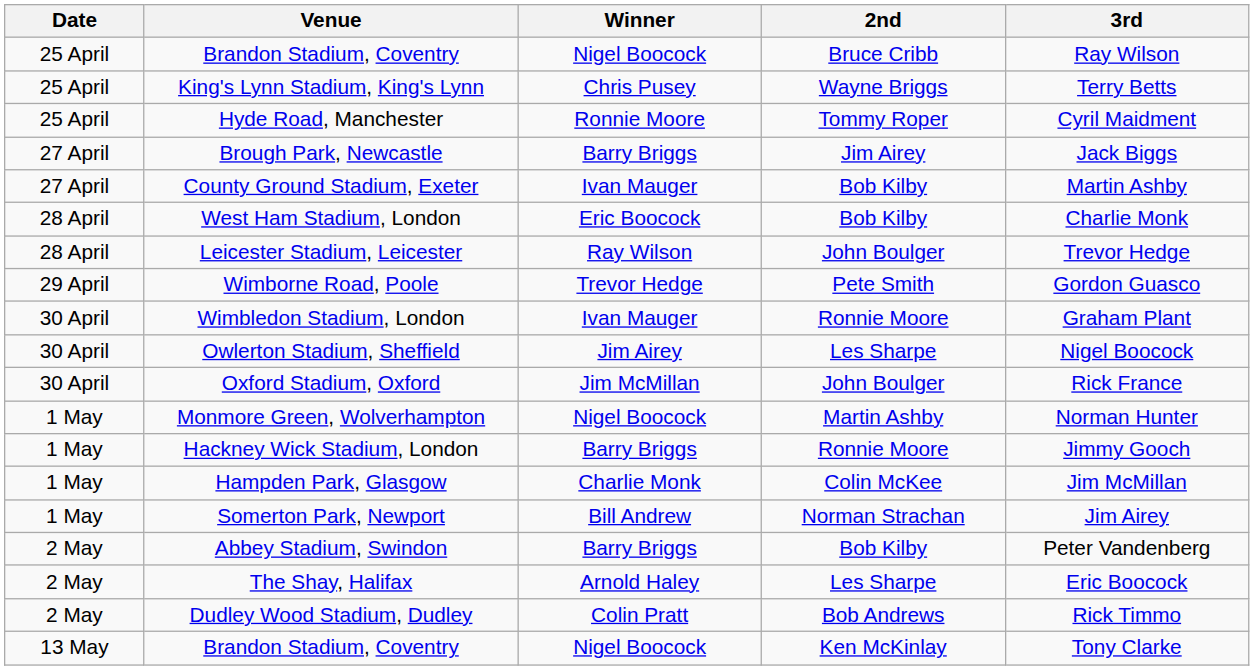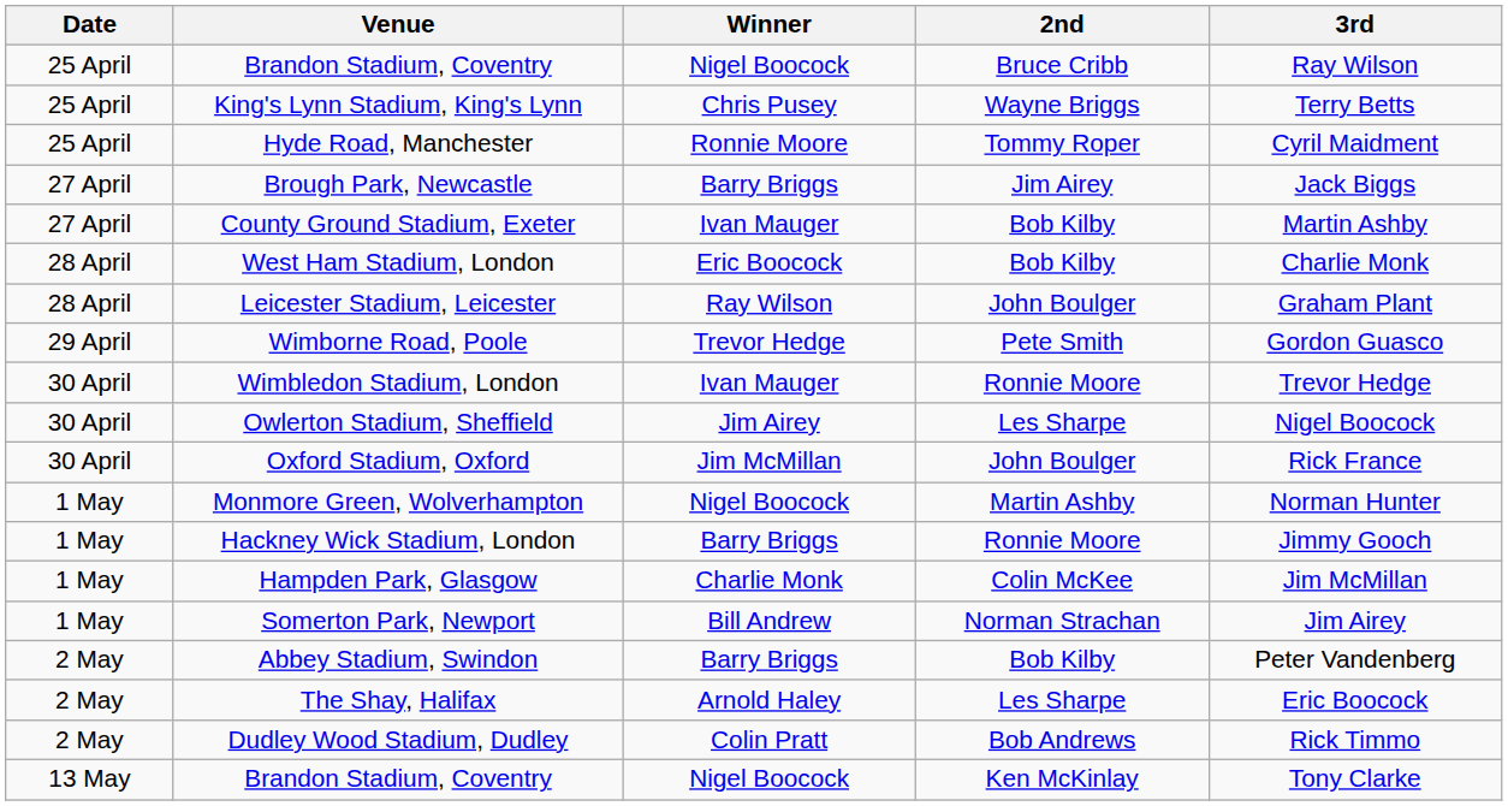Leicester Stadium, Leicester | 3rd: Trevor Hedge -> Graham Plant
Wimbledon Stadium, London | 3rd: Graham Plant -> Trevor Hedge
